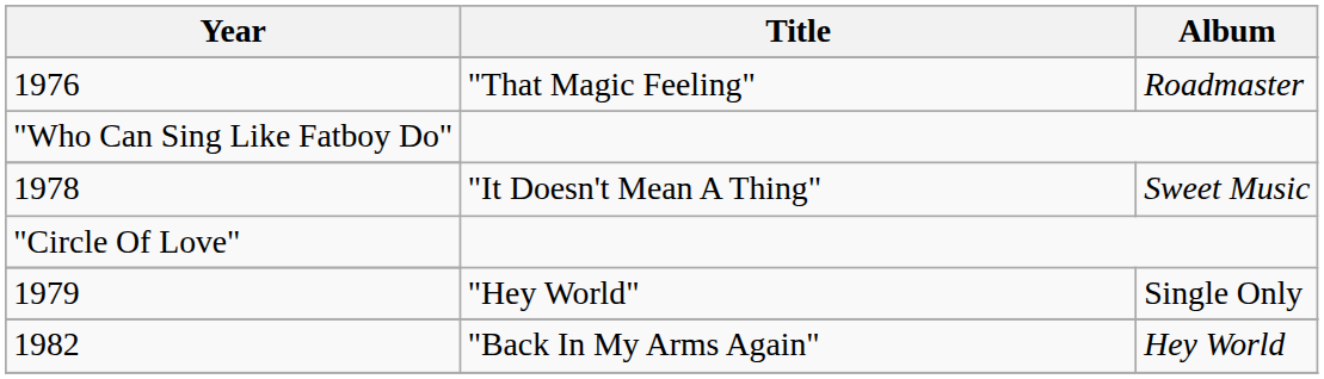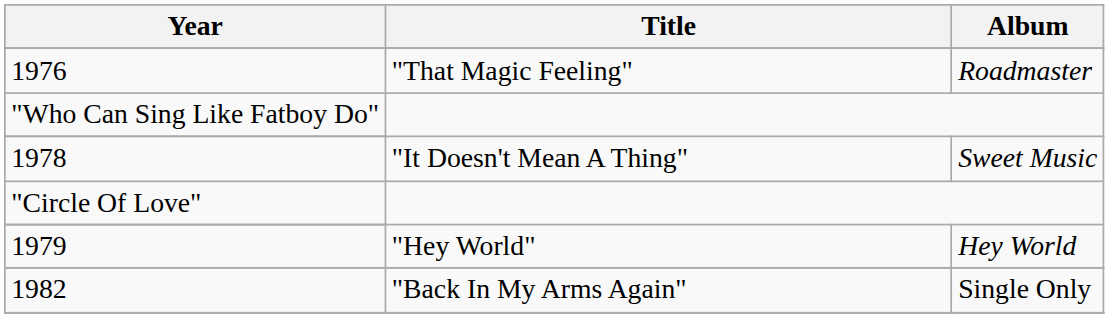1979 | Album: Single Only -> Hey World
1982 | Album: Hey World -> Single Only
